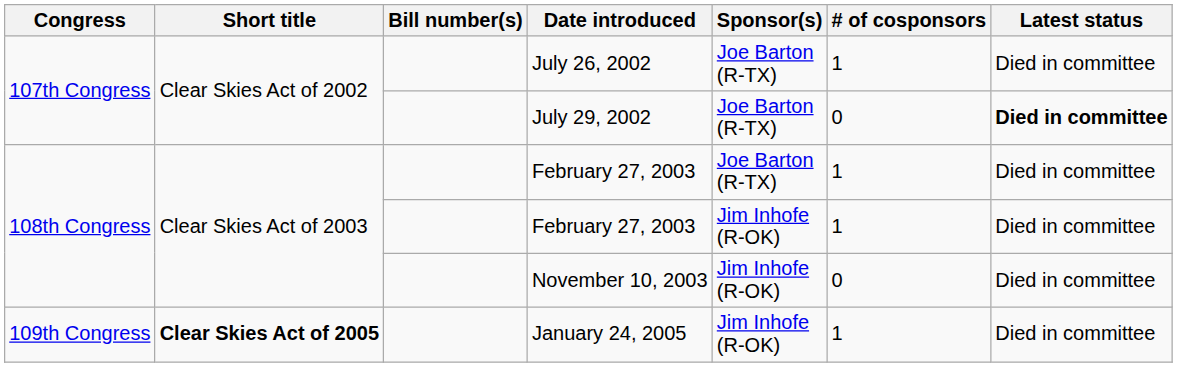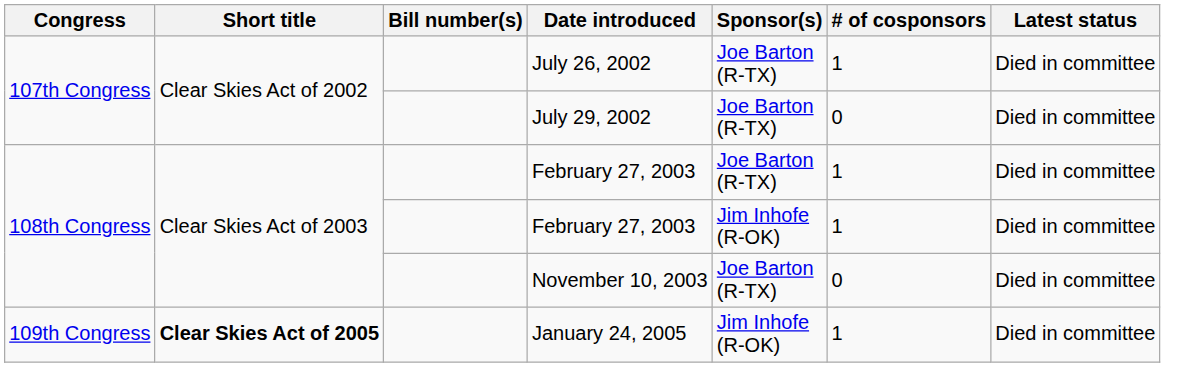July 29, 2002 | Latest status: bold -> normal
November 10, 2003 | Sponsor(s): Jim Inhofe (R-OK) -> Joe Barton (R-TX)
